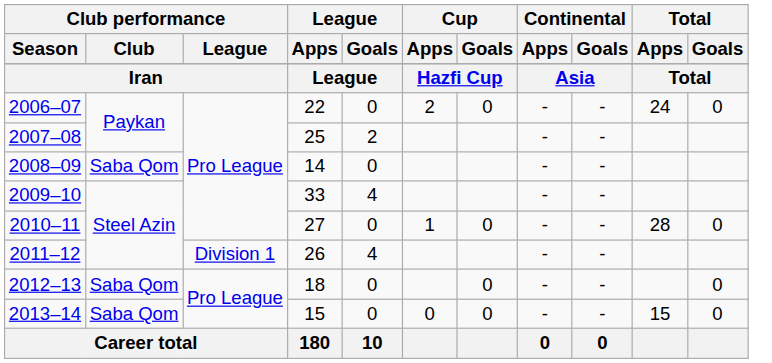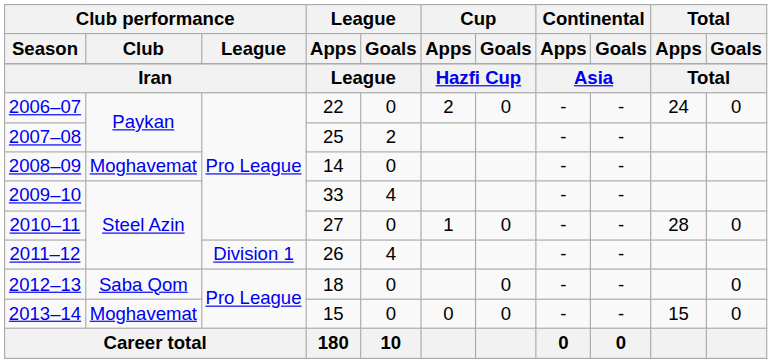2008–09 | Club performance / Club: Saba Qom -> Moghavemat
2013–14 | Club performance / Club: Saba Qom -> Moghavemat
